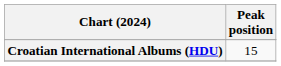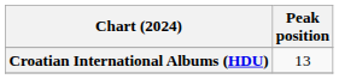Croatian International Albums (HDU) | Peak position: 15 -> 13
